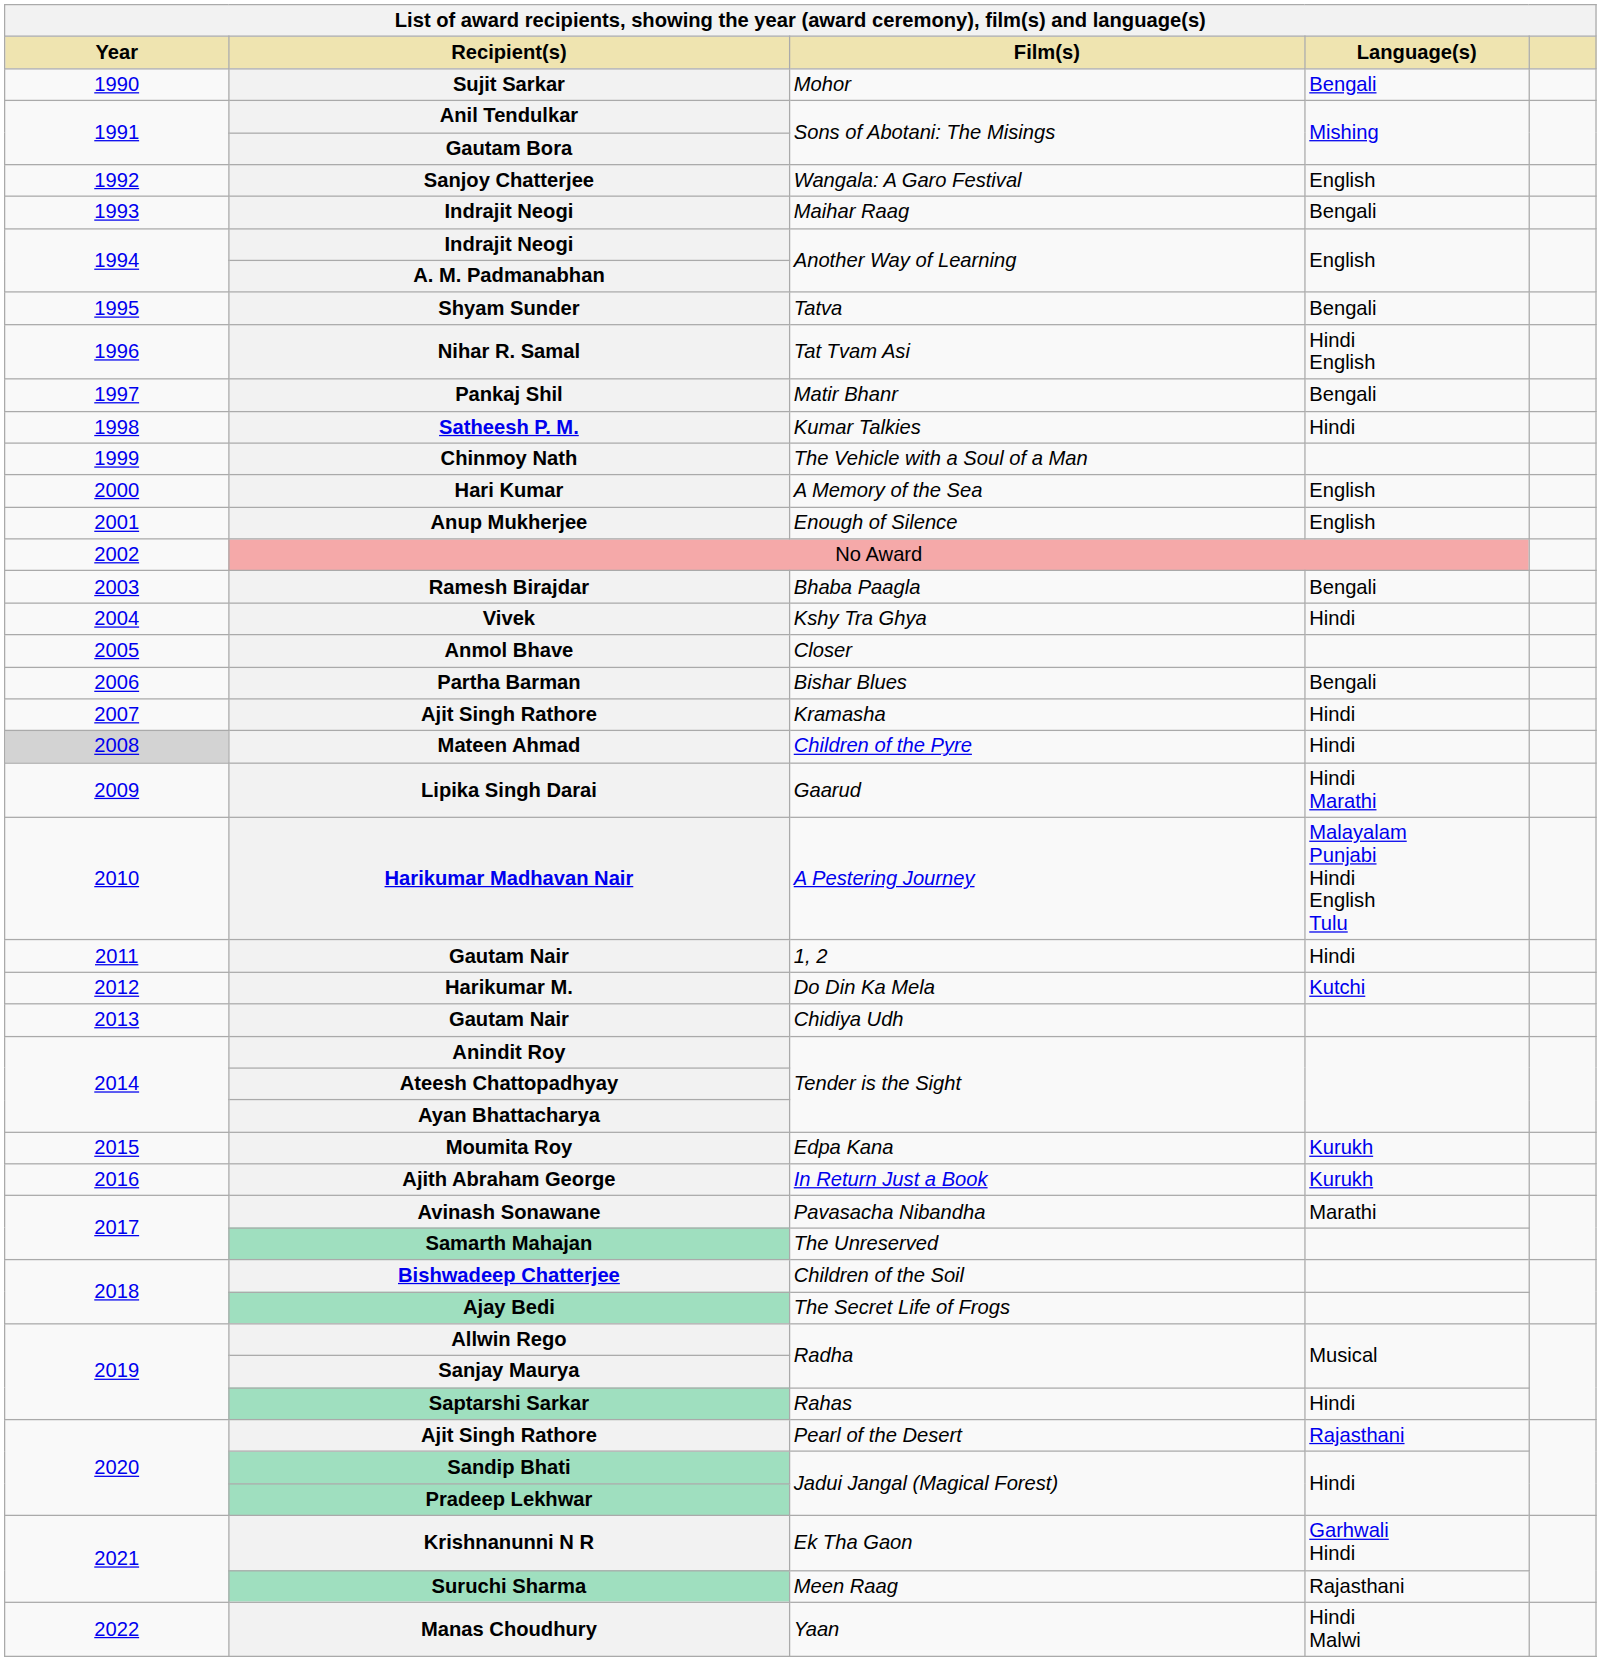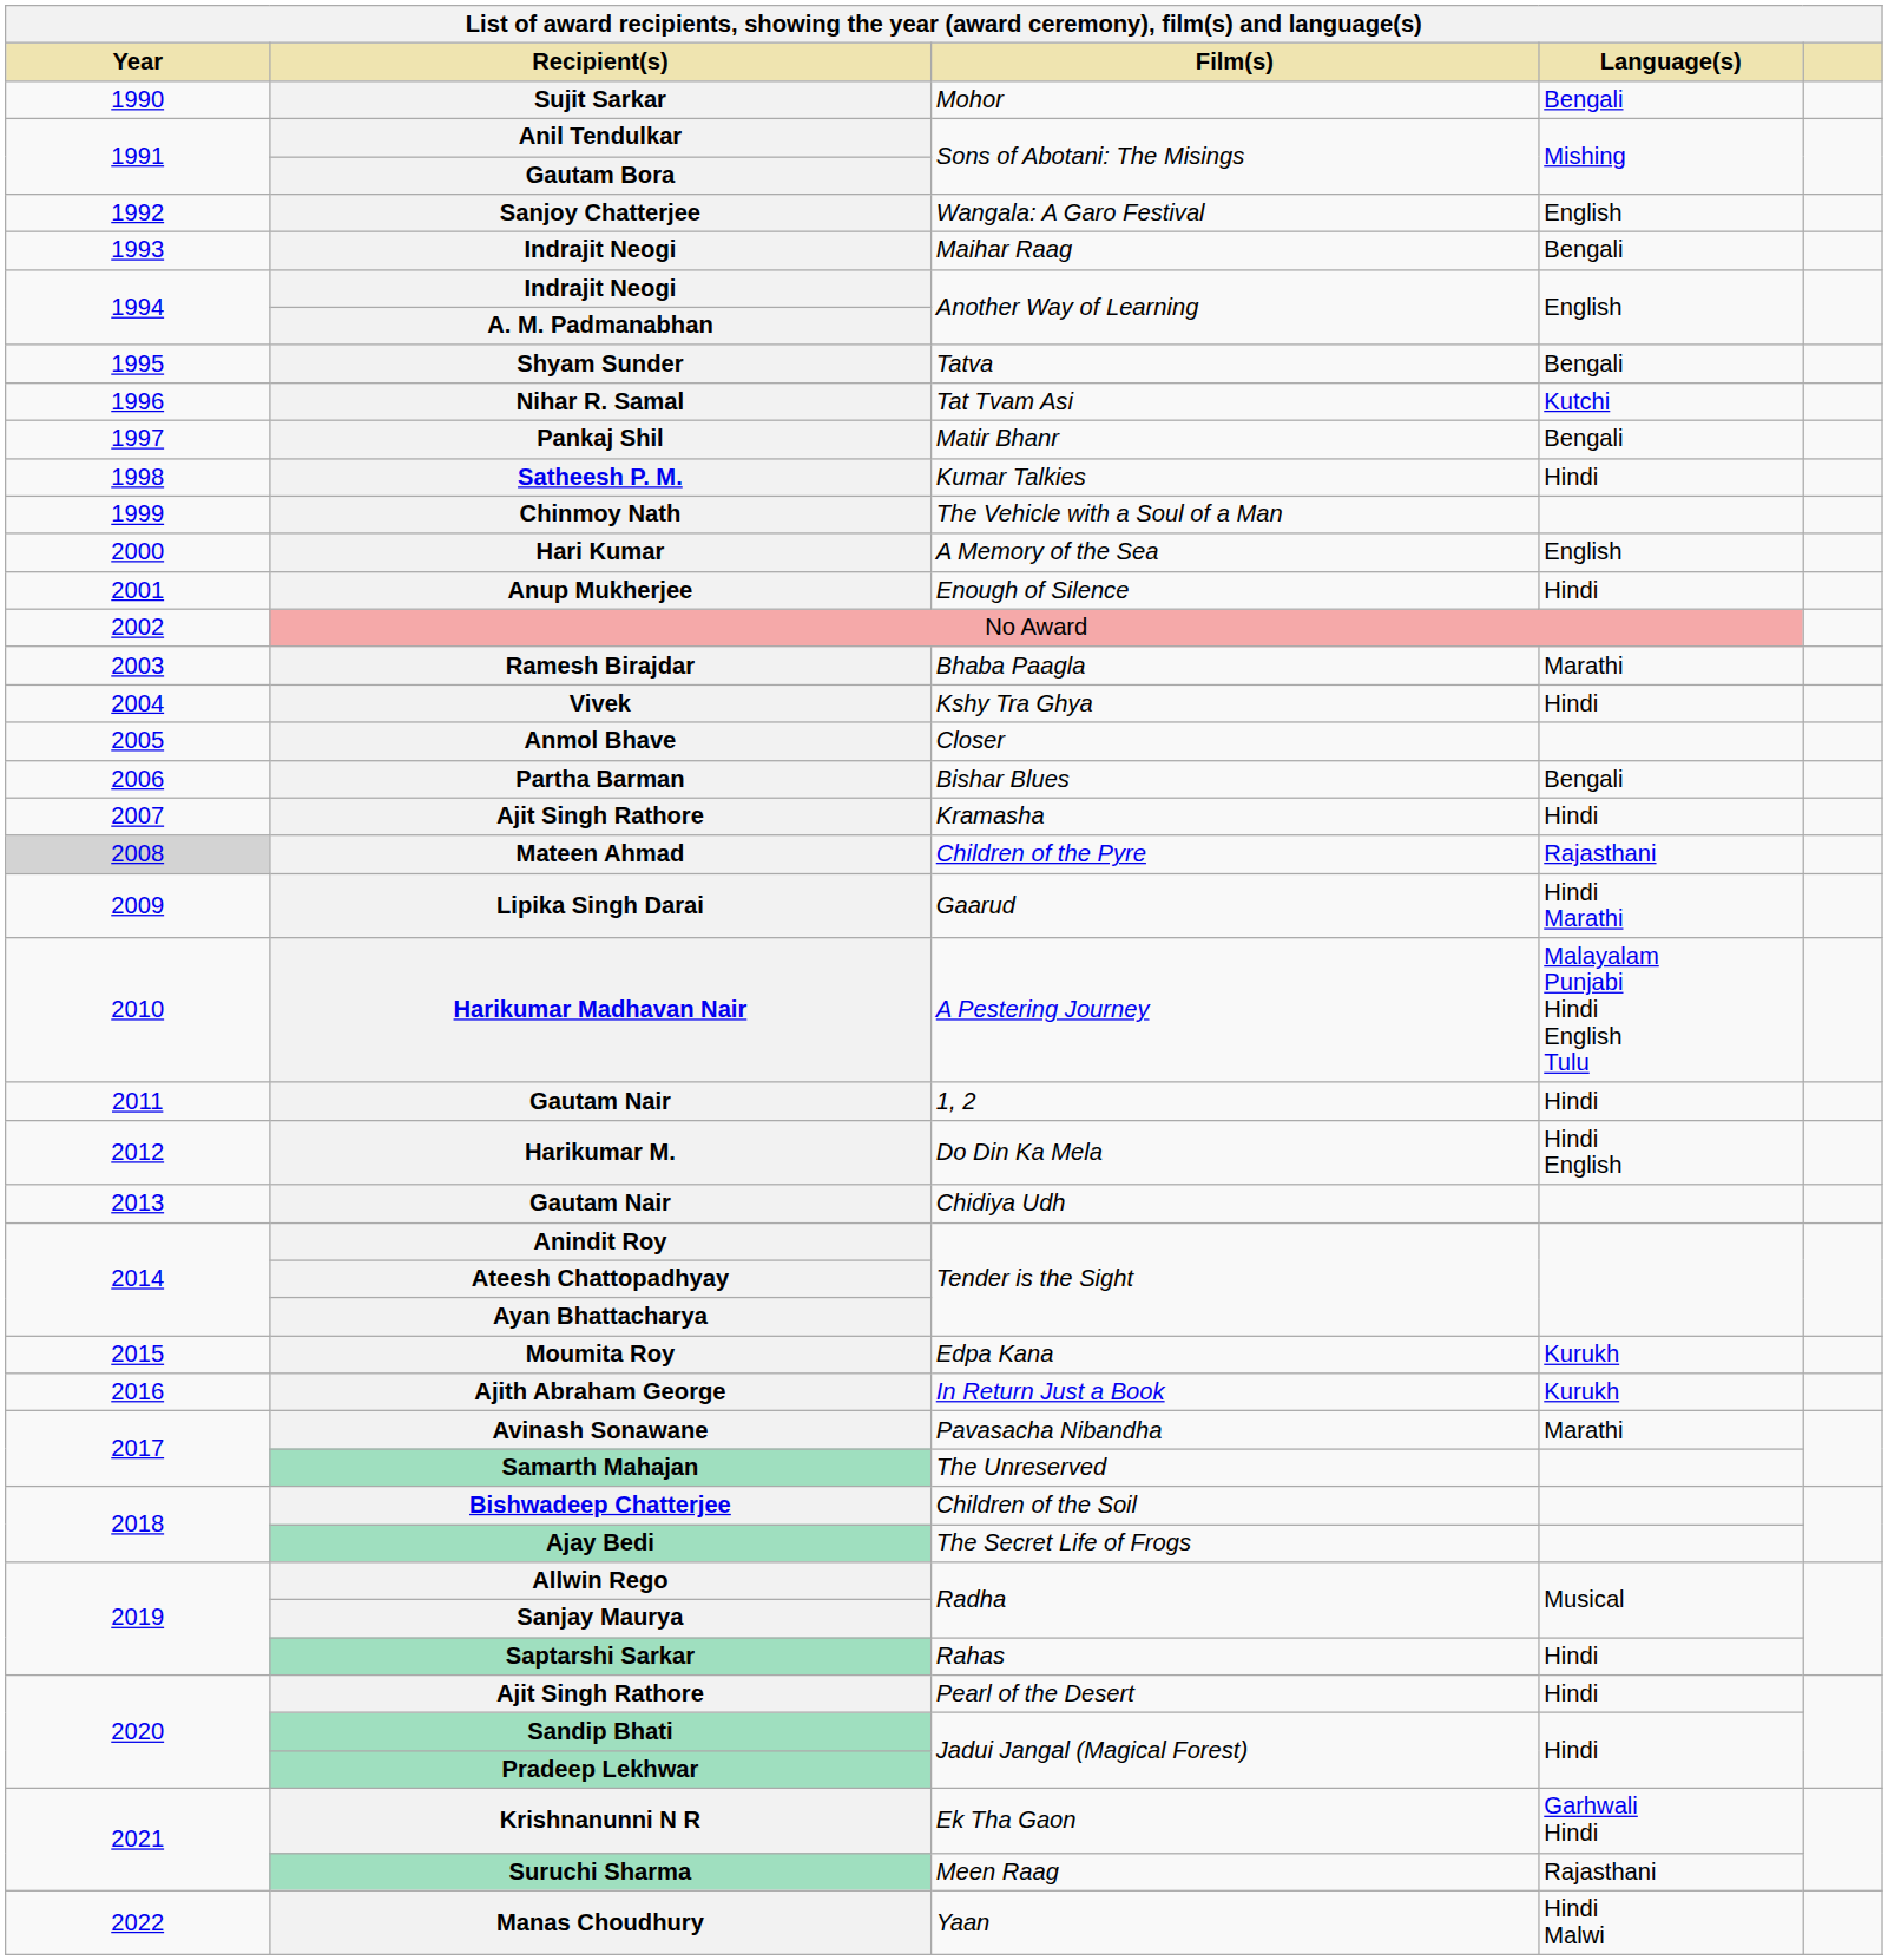Nihar R. Samal | Language(s): Hindi English -> Kutchi
Anup Mukherjee | Language(s): English -> Hindi
Ramesh Birajdar | Language(s): Bengali -> Marathi
Mateen Ahmad | Language(s): Hindi -> Rajasthani
Harikumar M. | Language(s): Kutchi -> Hindi English
Ajit Singh Rathore / Pearl of the Desert | Language(s): Rajasthani -> Hindi
